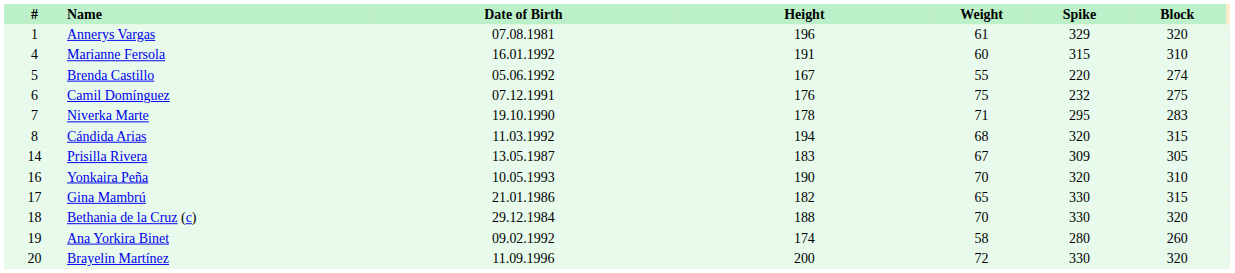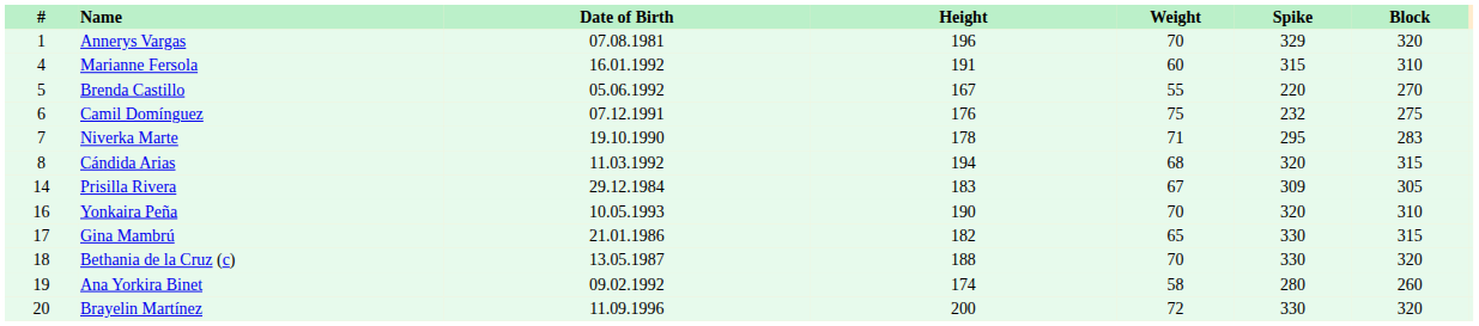Annerys Vargas | Weight: 61 -> 70
Brenda Castillo | Block: 274 -> 270
Prisilla Rivera | Date of Birth: 13.05.1987 -> 29.12.1984
Bethania de la Cruz (c) | Date of Birth: 29.12.1984 -> 13.05.1987
